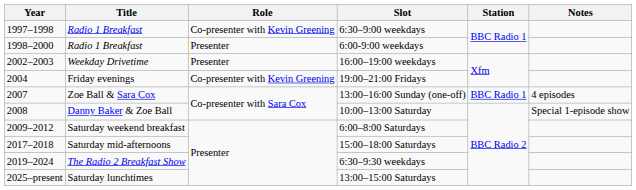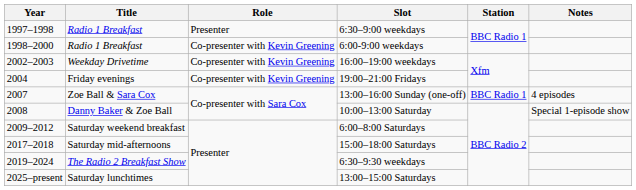6:30–9:00 weekdays | Role: Co-presenter with Kevin Greening -> Presenter
6:00-9:00 weekdays | Role: Presenter -> Co-presenter with Kevin Greening
16:00–19:00 weekdays | Role: Presenter -> Co-presenter with Kevin Greening
